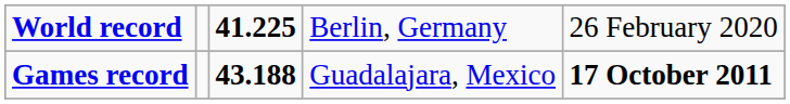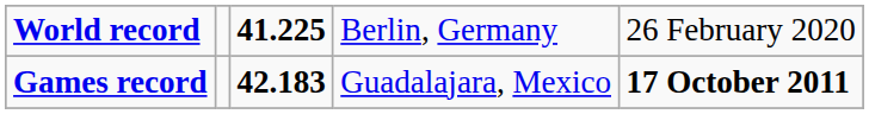Games record | column 3: 43.188 -> 42.183
